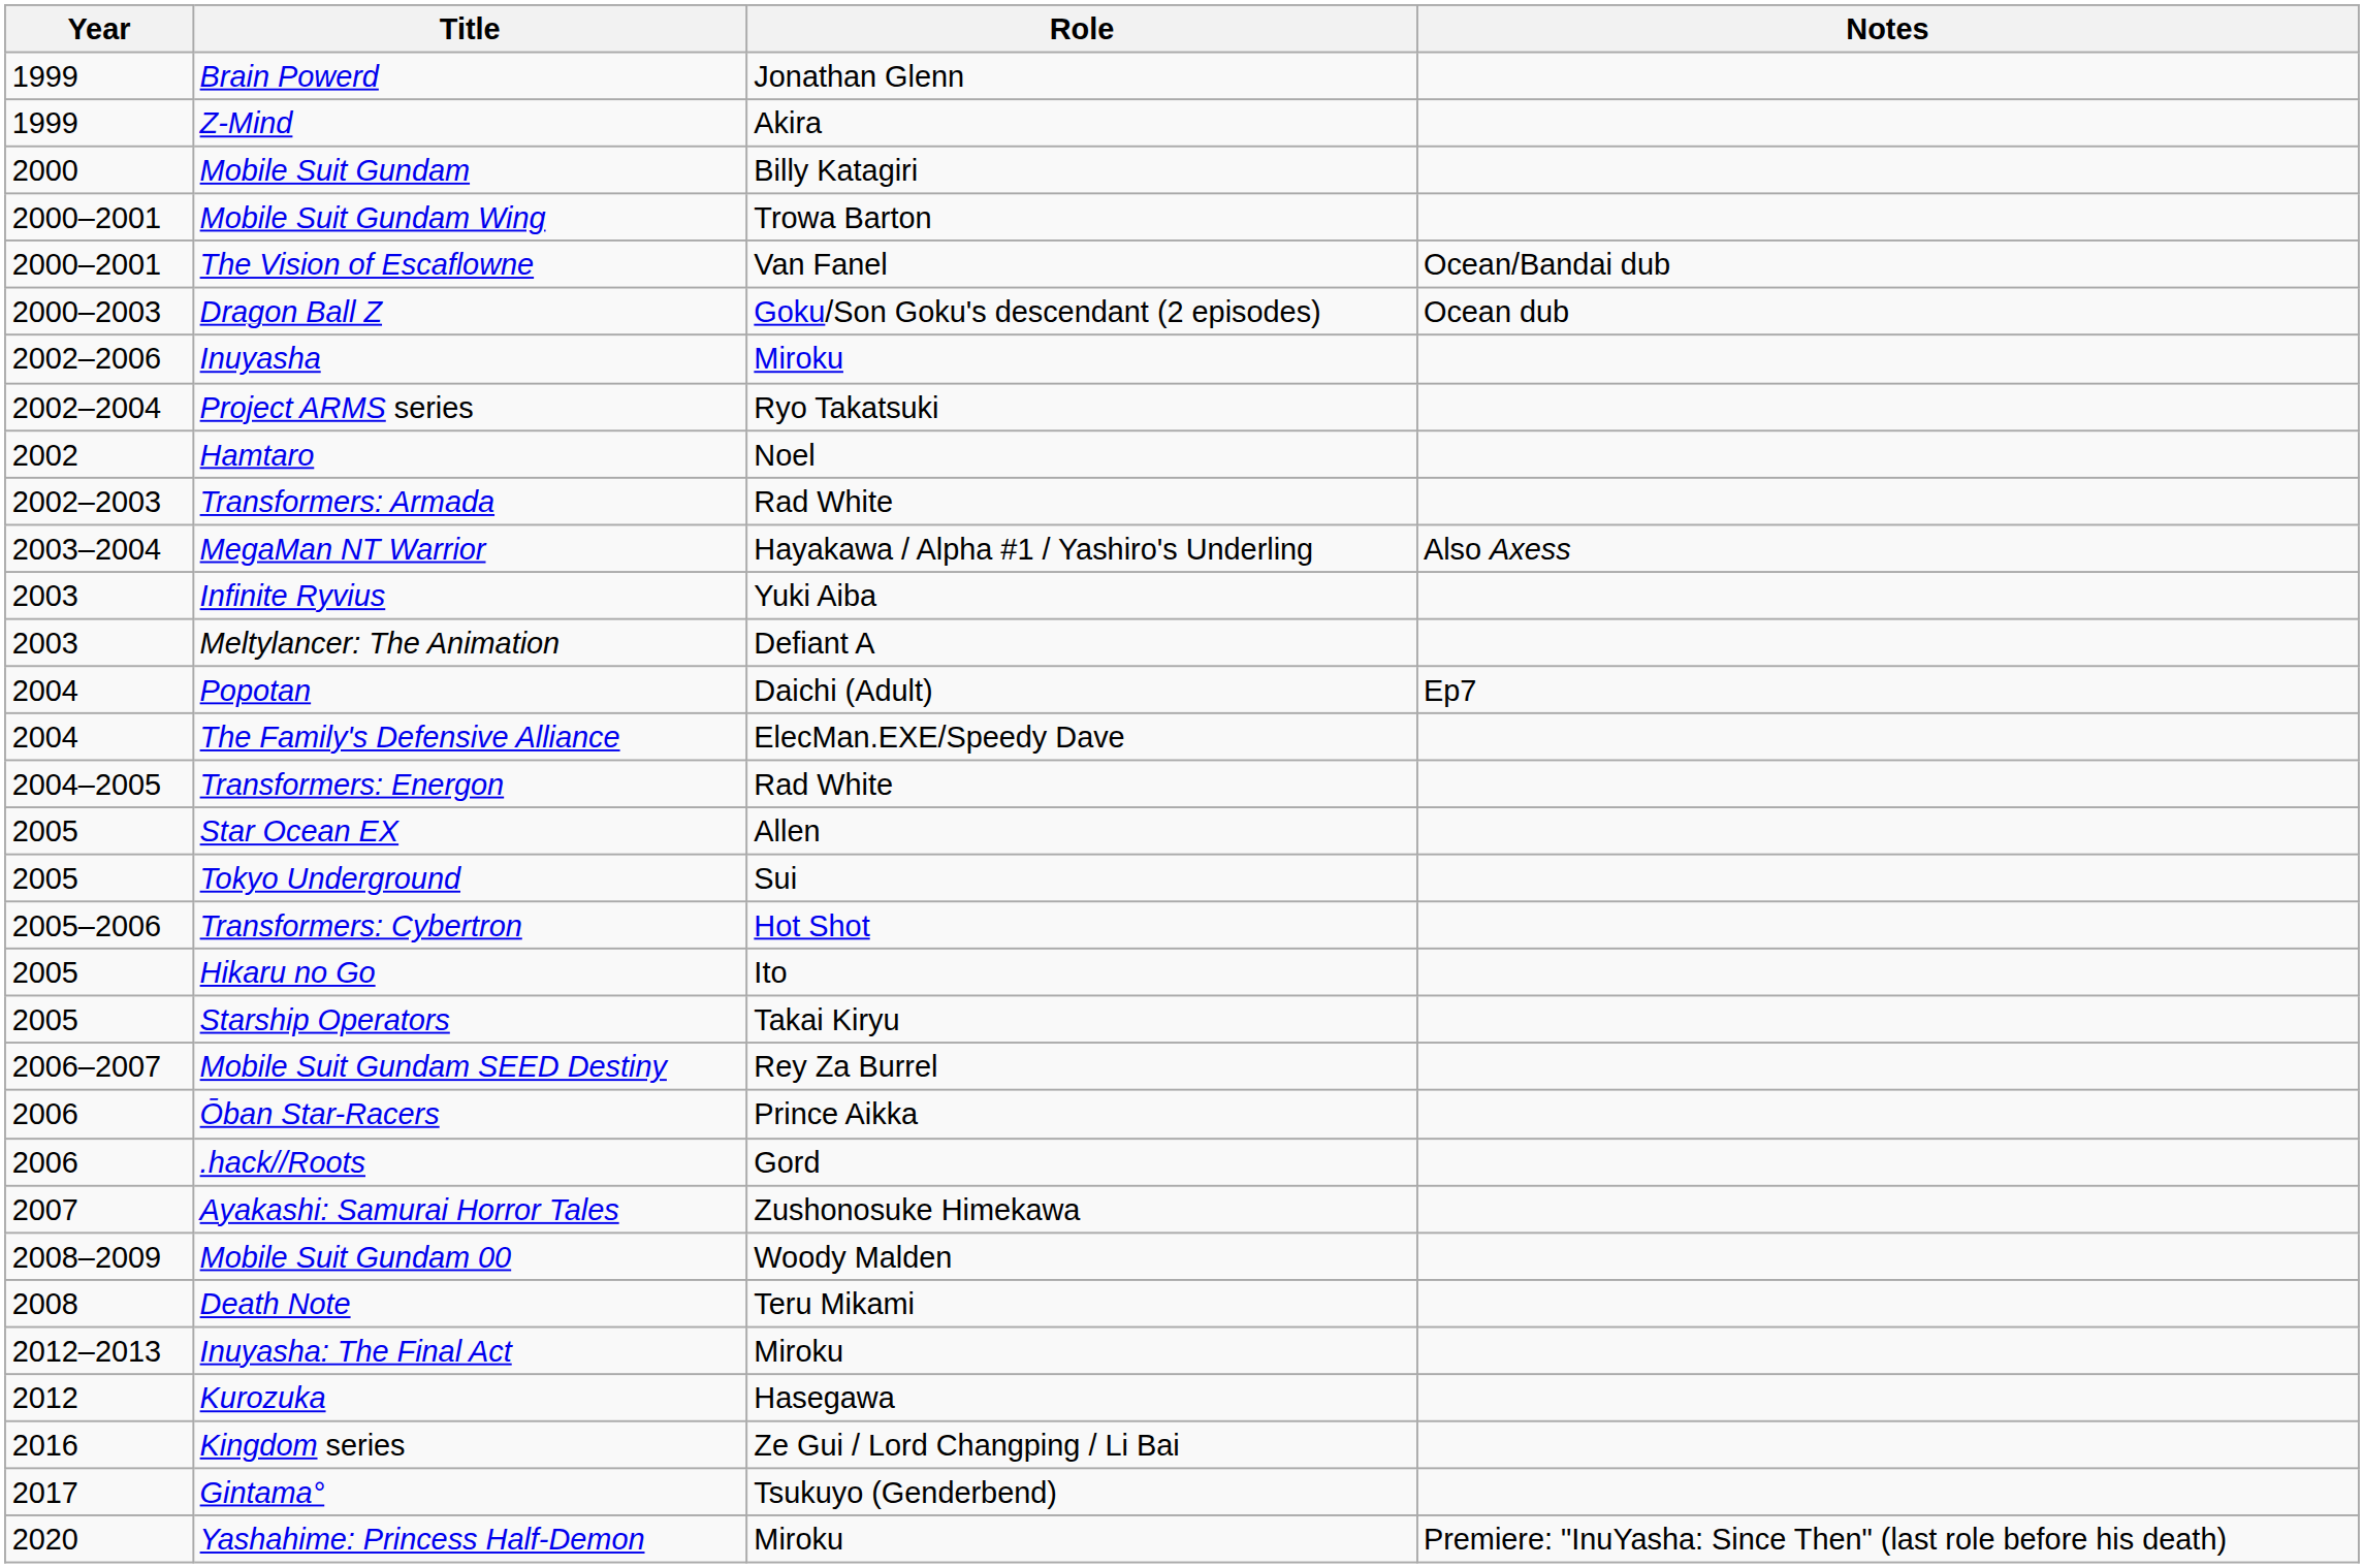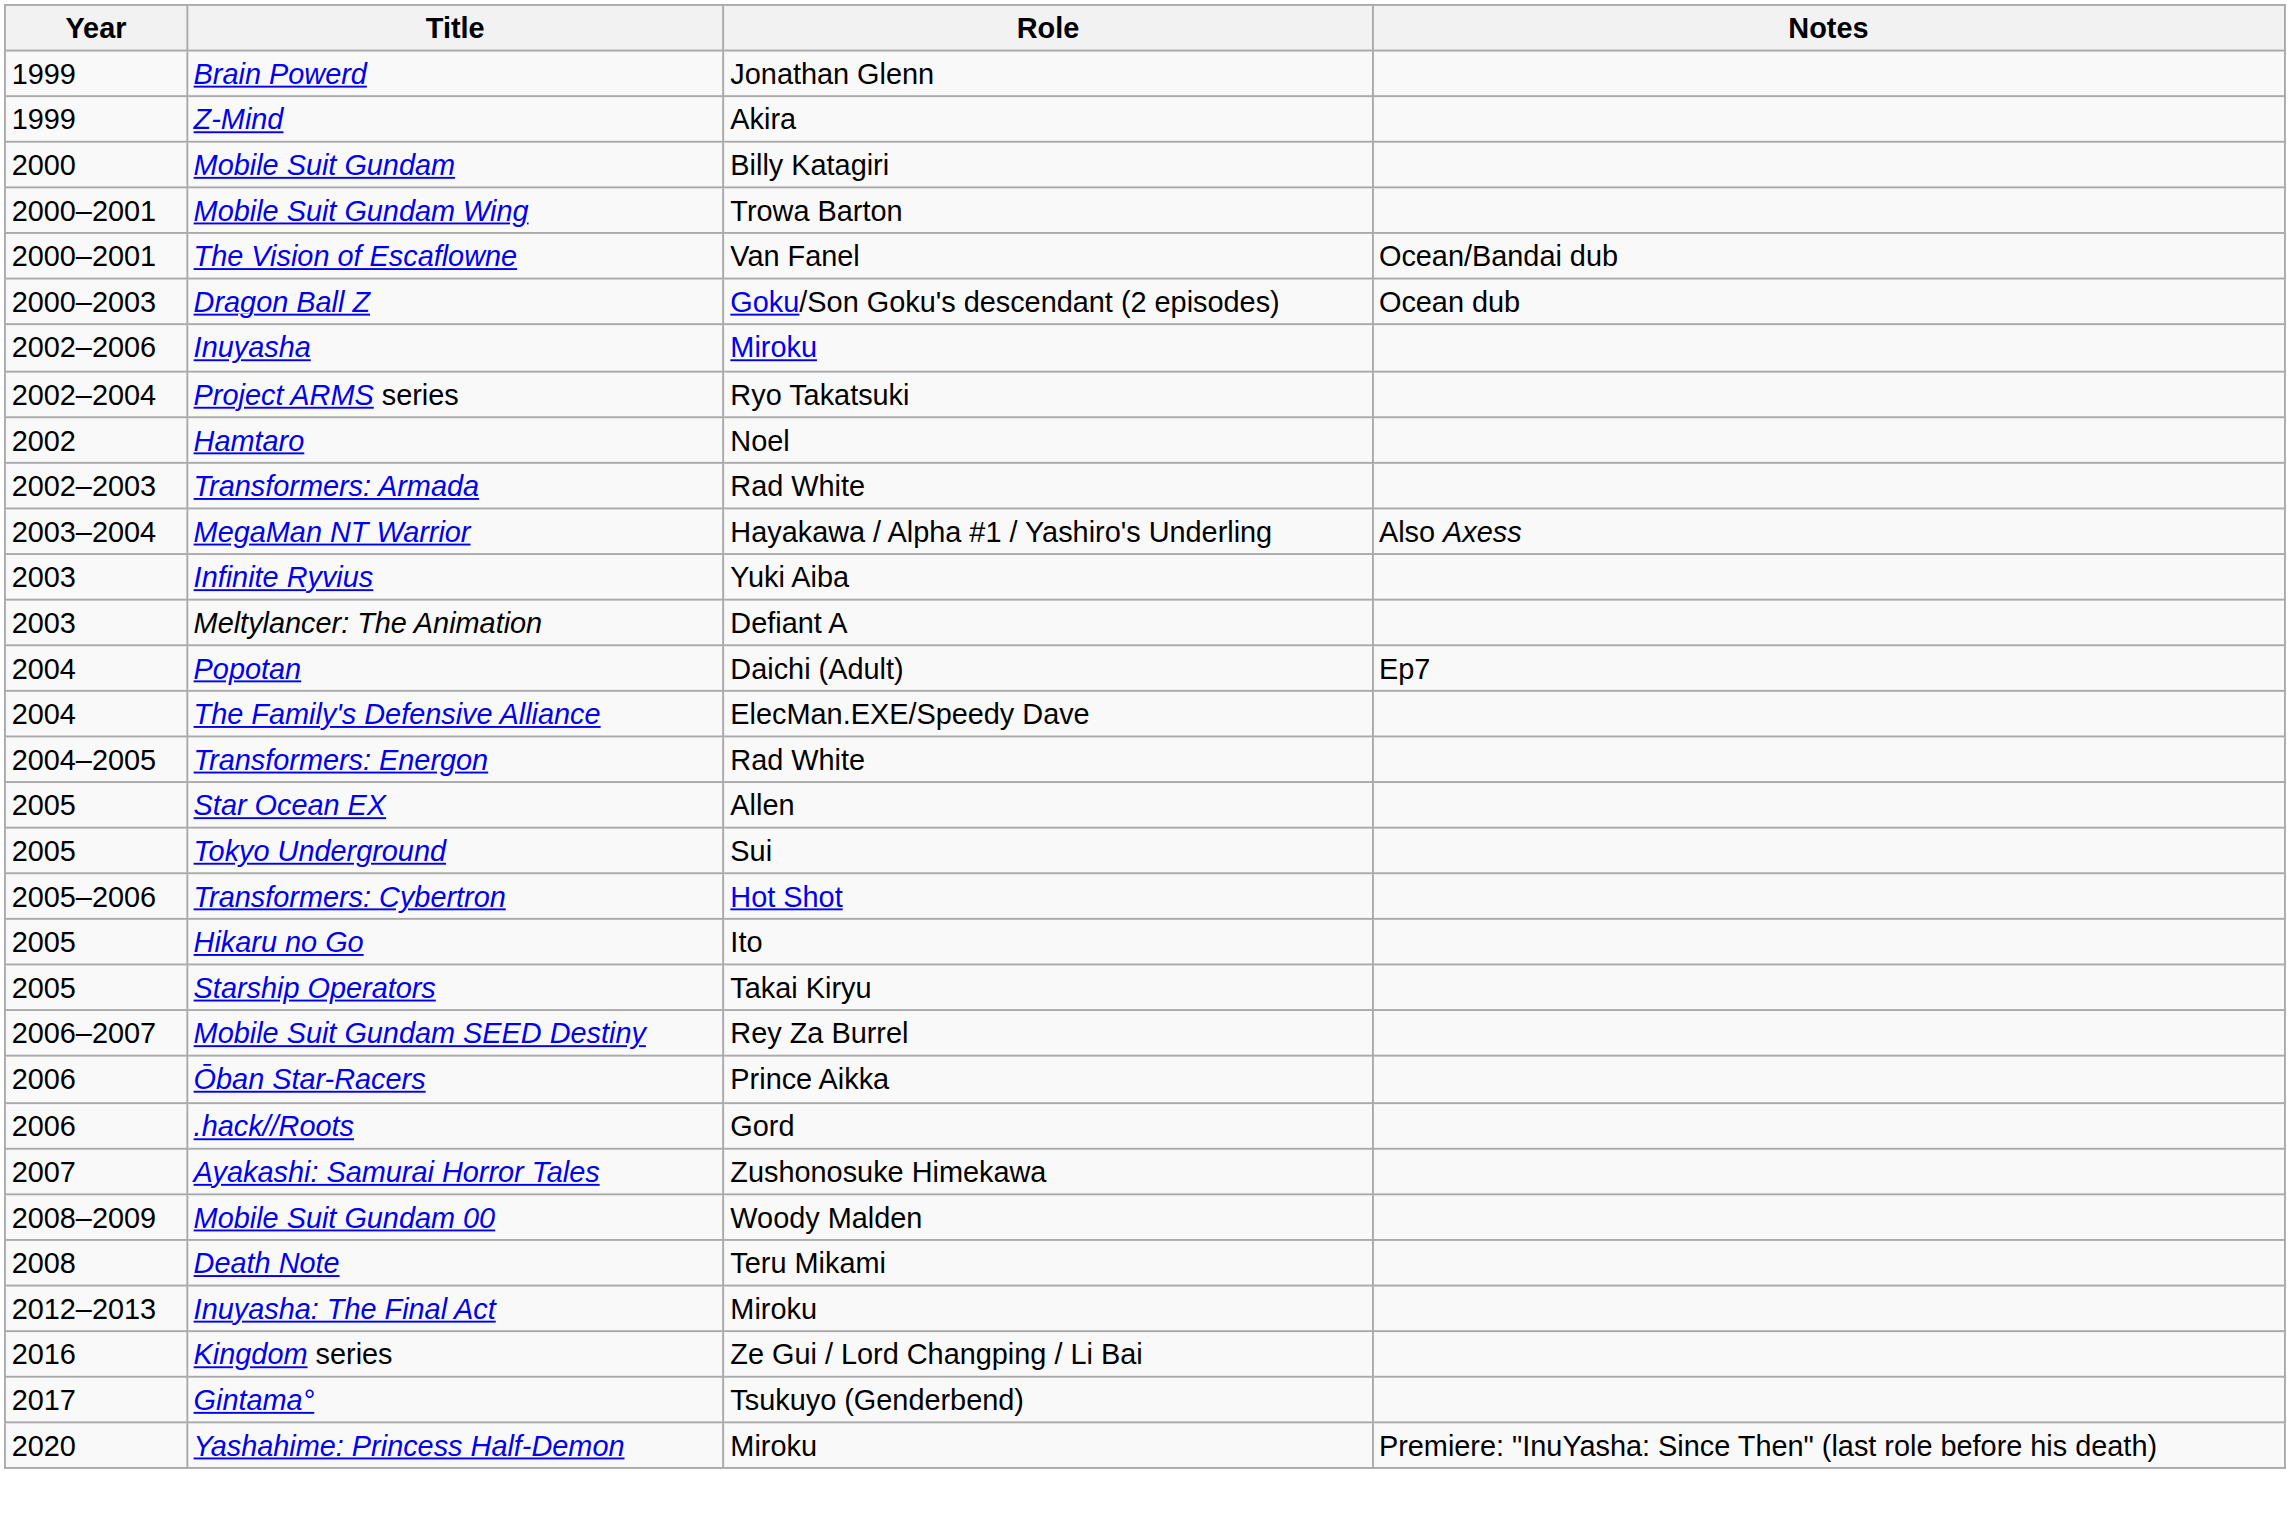- row: 2012 | Kurozuka | Hasegawa
